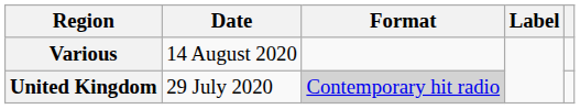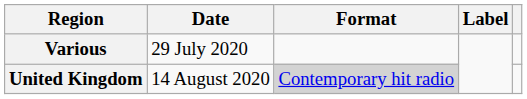Various | Date: 14 August 2020 -> 29 July 2020
United Kingdom | Date: 29 July 2020 -> 14 August 2020
